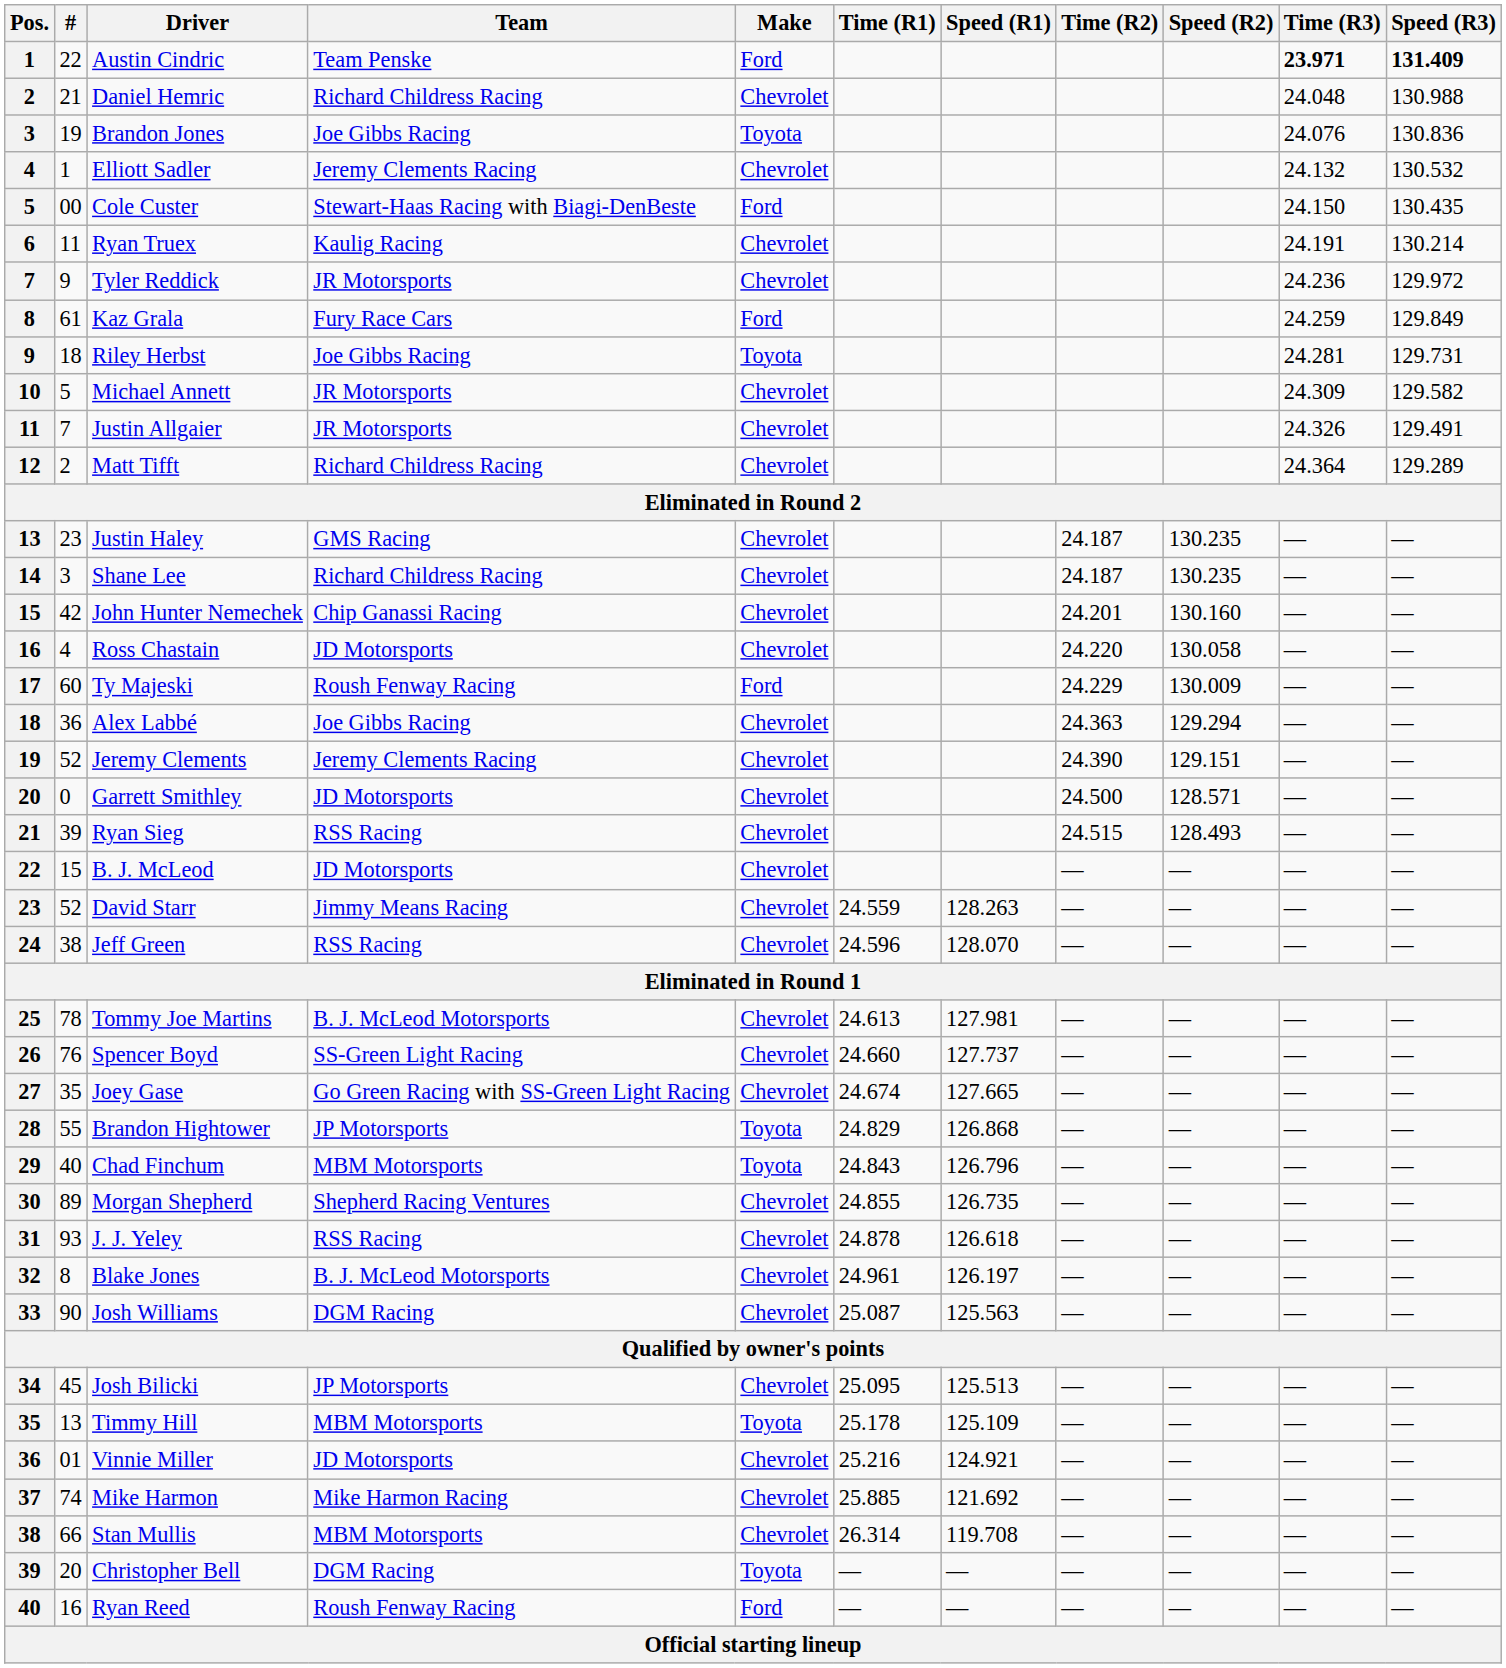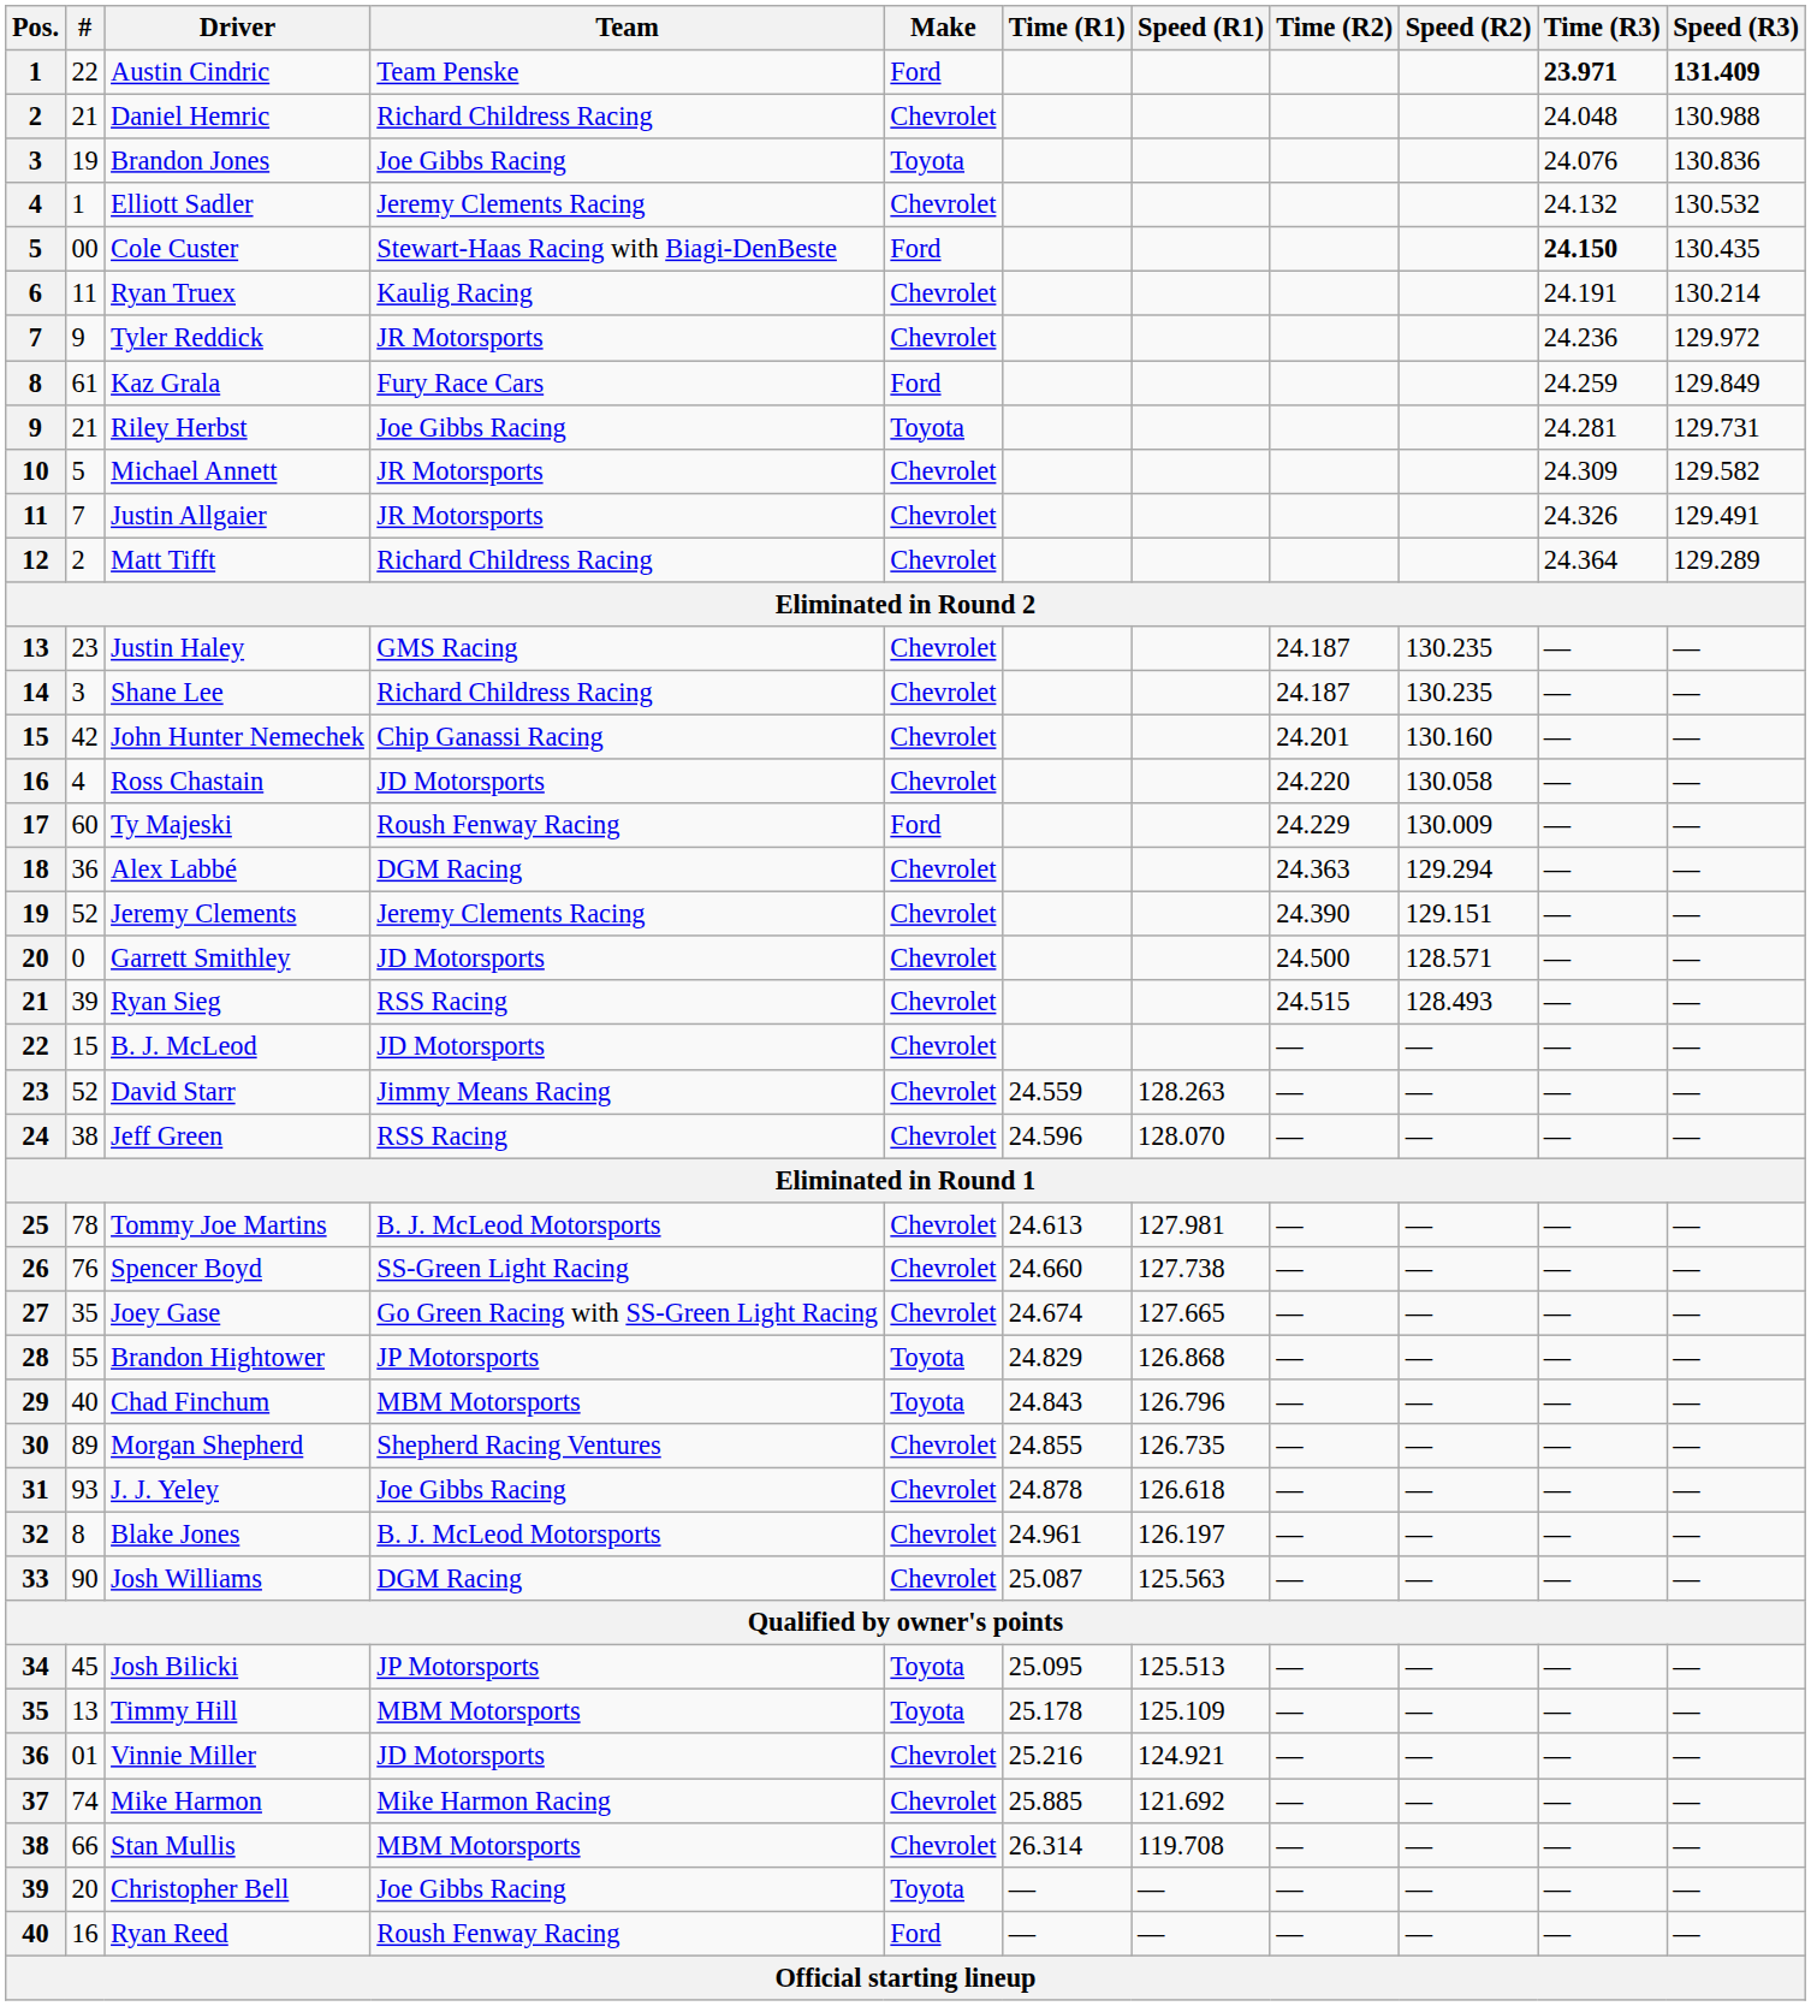Cole Custer | Time (R3): normal -> bold
Riley Herbst | #: 18 -> 21
Alex Labbé | Team: Joe Gibbs Racing -> DGM Racing
Spencer Boyd | Speed (R1): 127.737 -> 127.738
J. J. Yeley | Team: RSS Racing -> Joe Gibbs Racing
Josh Bilicki | Make: Chevrolet -> Toyota
Christopher Bell | Team: DGM Racing -> Joe Gibbs Racing
